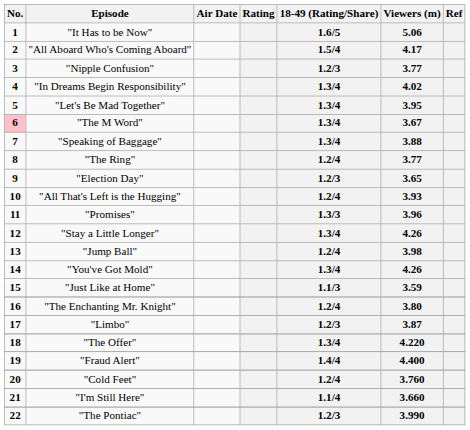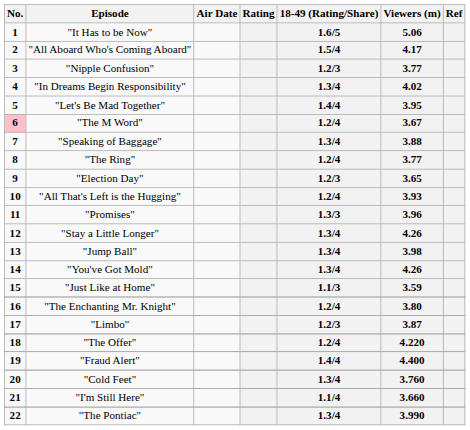"Let's Be Mad Together" | 18-49 (Rating/Share): 1.3/4 -> 1.4/4
"The M Word" | 18-49 (Rating/Share): 1.3/4 -> 1.2/4
"Jump Ball" | 18-49 (Rating/Share): 1.2/4 -> 1.3/4
"The Offer" | 18-49 (Rating/Share): 1.3/4 -> 1.2/4
"Cold Feet" | 18-49 (Rating/Share): 1.2/4 -> 1.3/4
"The Pontiac" | 18-49 (Rating/Share): 1.2/3 -> 1.3/4
